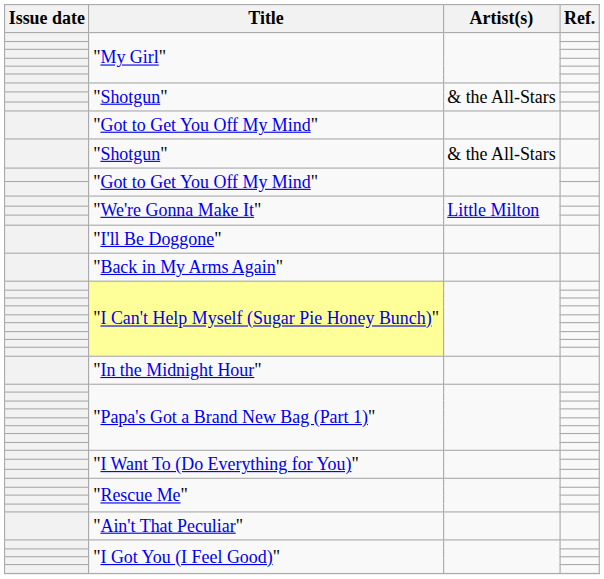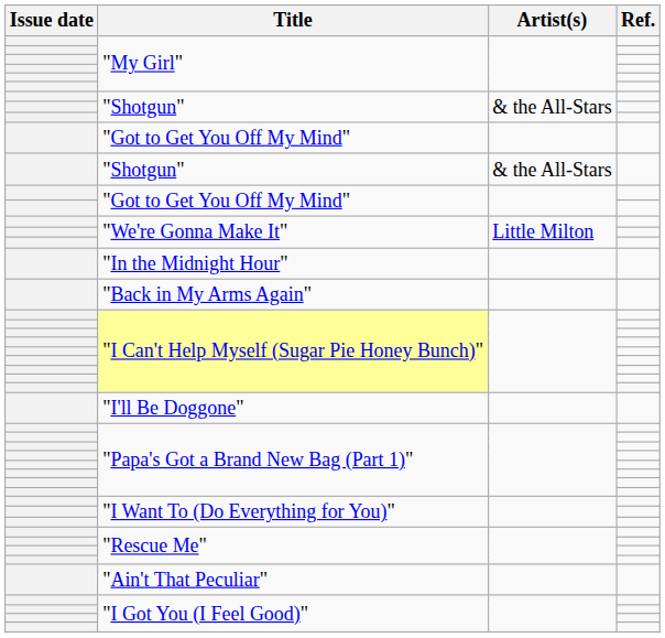rows swapped: "I'll Be Doggone" <-> "In the Midnight Hour"
